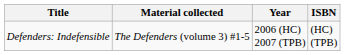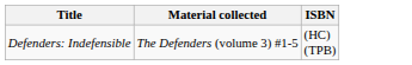- column: Year | 2006 (HC) 2007 (TPB)
